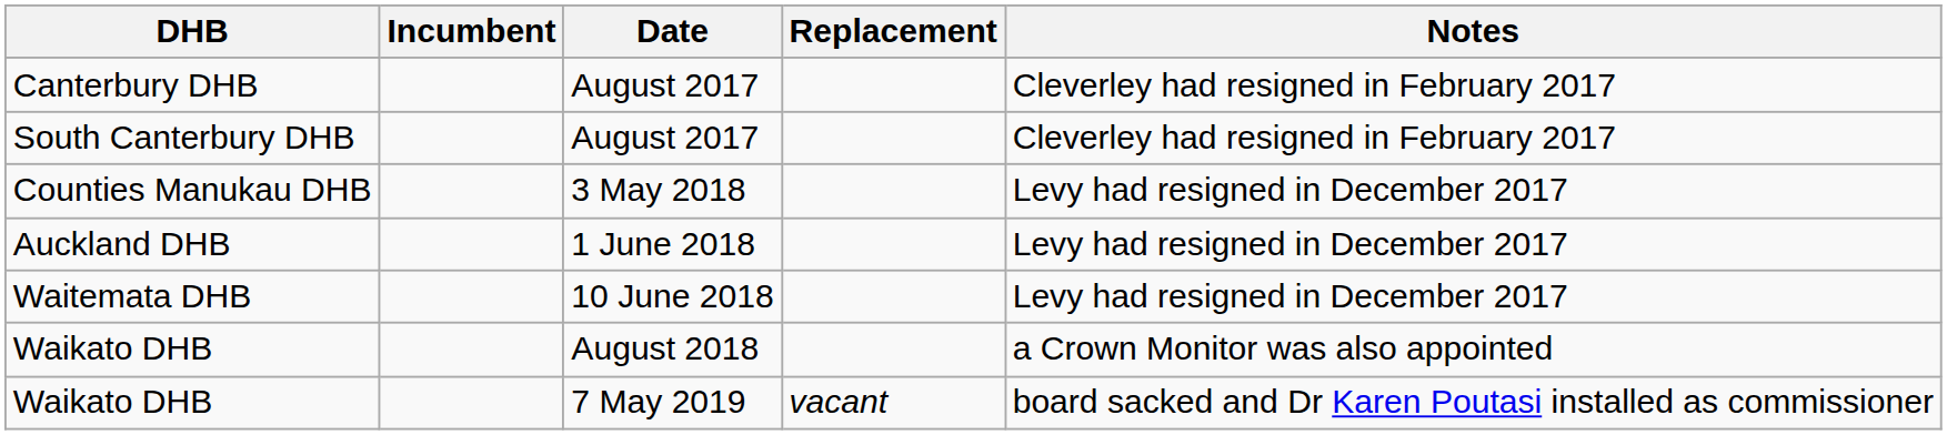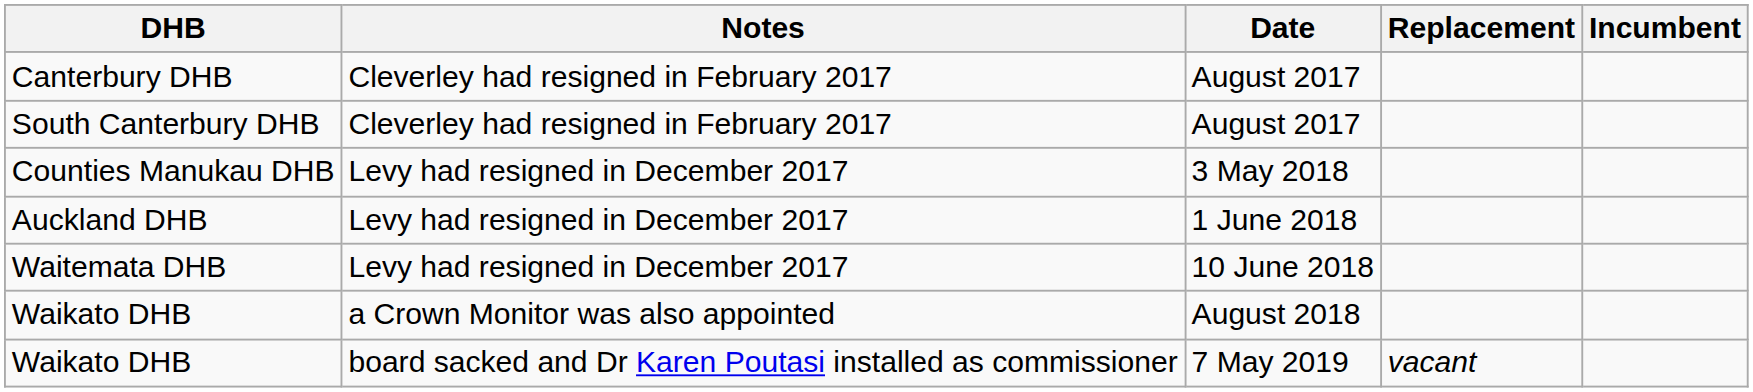columns swapped: Incumbent <-> Notes
